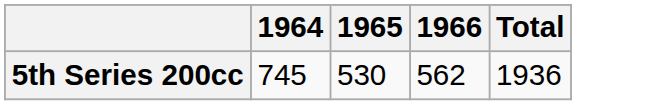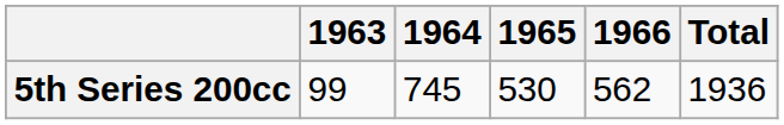+ column: 1963 | 99
